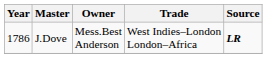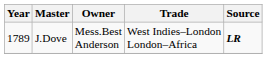J.Dove | Year: 1786 -> 1789
